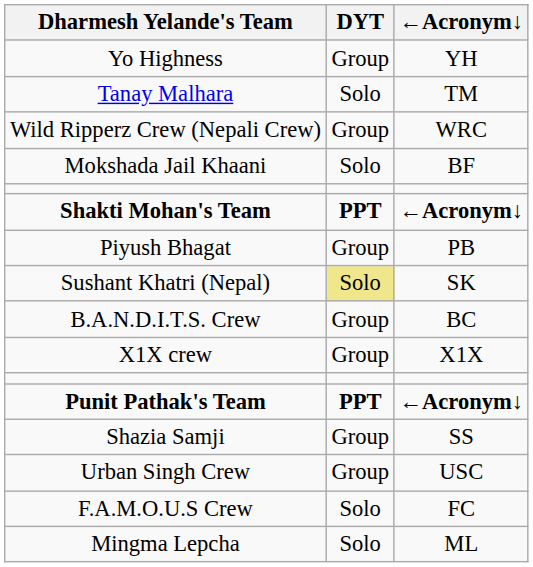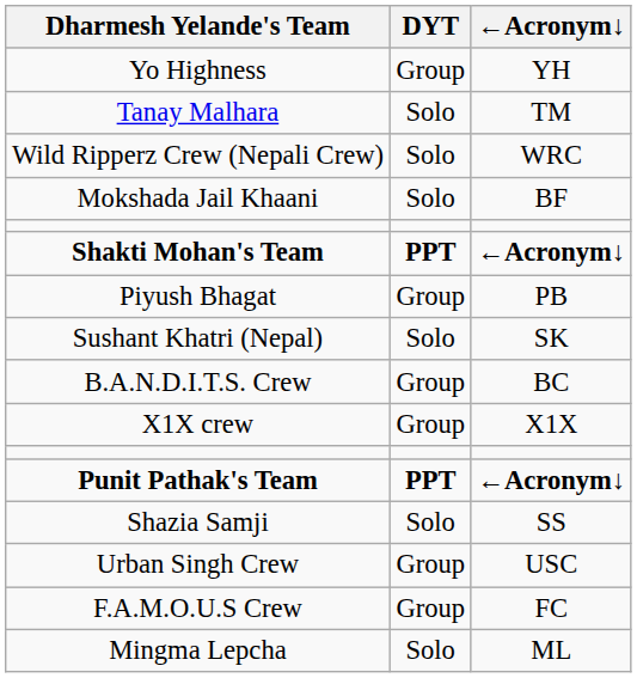Wild Ripperz Crew (Nepali Crew) | DYT: Group -> Solo
Sushant Khatri (Nepal) | DYT: khaki background -> no background
Shazia Samji | DYT: Group -> Solo
F.A.M.O.U.S Crew | DYT: Solo -> Group
